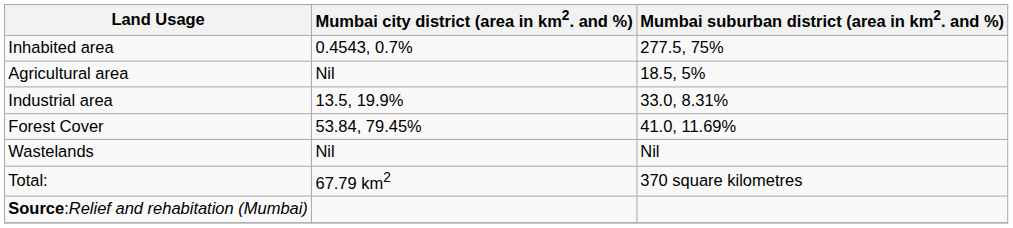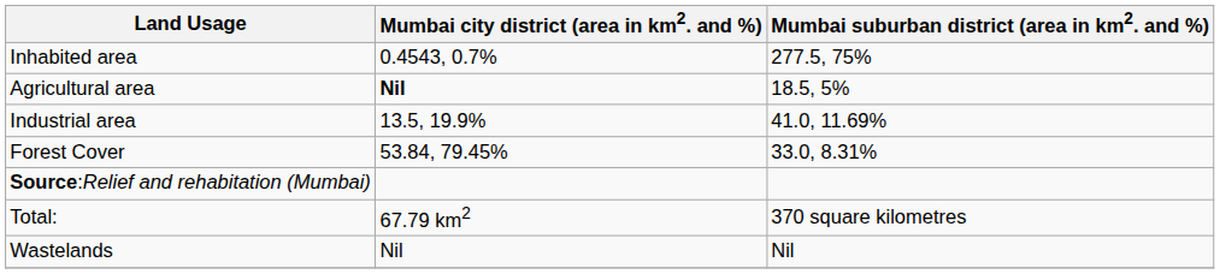Agricultural area | Mumbai city district (area in km2. and %): normal -> bold
Industrial area | Mumbai suburban district (area in km2. and %): 33.0, 8.31% -> 41.0, 11.69%
Forest Cover | Mumbai suburban district (area in km2. and %): 41.0, 11.69% -> 33.0, 8.31%
rows swapped: Wastelands <-> Source:Relief and rehabitation (Mumbai)
